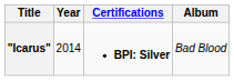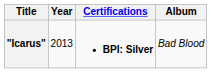"Icarus" | Year: 2014 -> 2013
